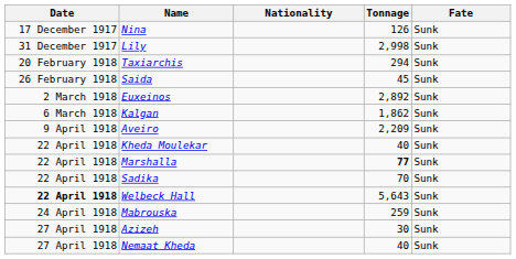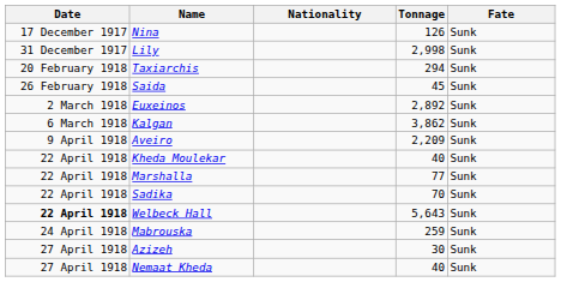Kalgan | Tonnage: 1,862 -> 3,862
Marshalla | Tonnage: bold -> normal
